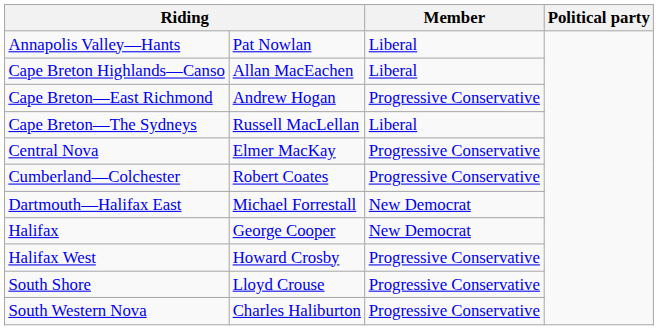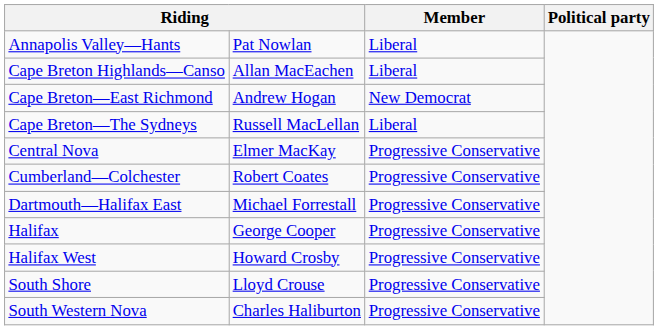Cape Breton—East Richmond | Member: Progressive Conservative -> New Democrat
Dartmouth—Halifax East | Member: New Democrat -> Progressive Conservative
Halifax | Member: New Democrat -> Progressive Conservative
